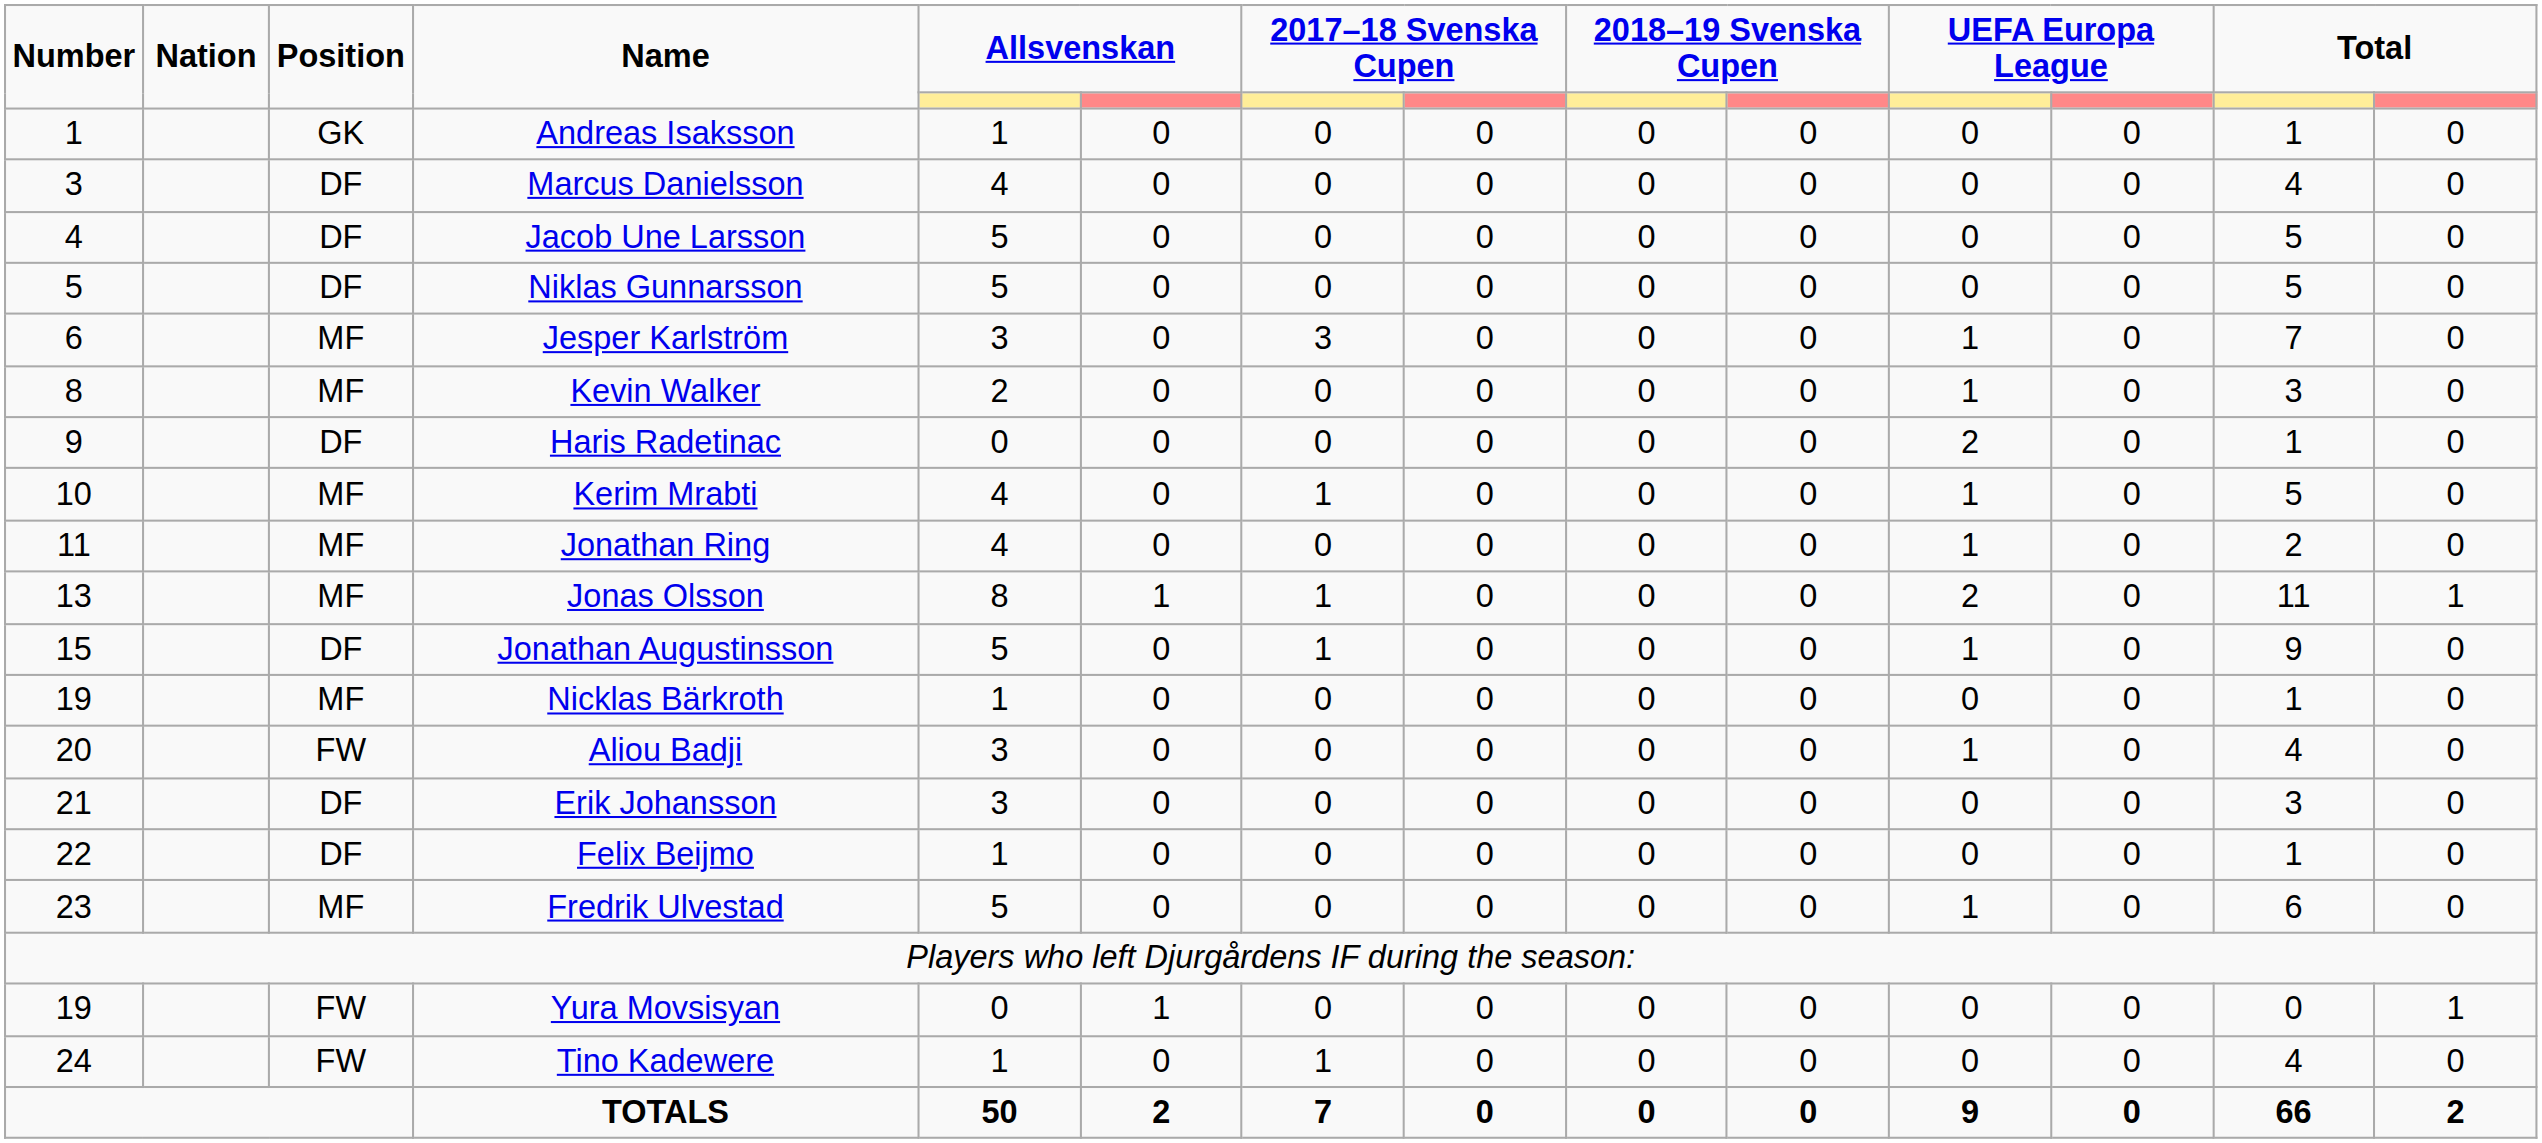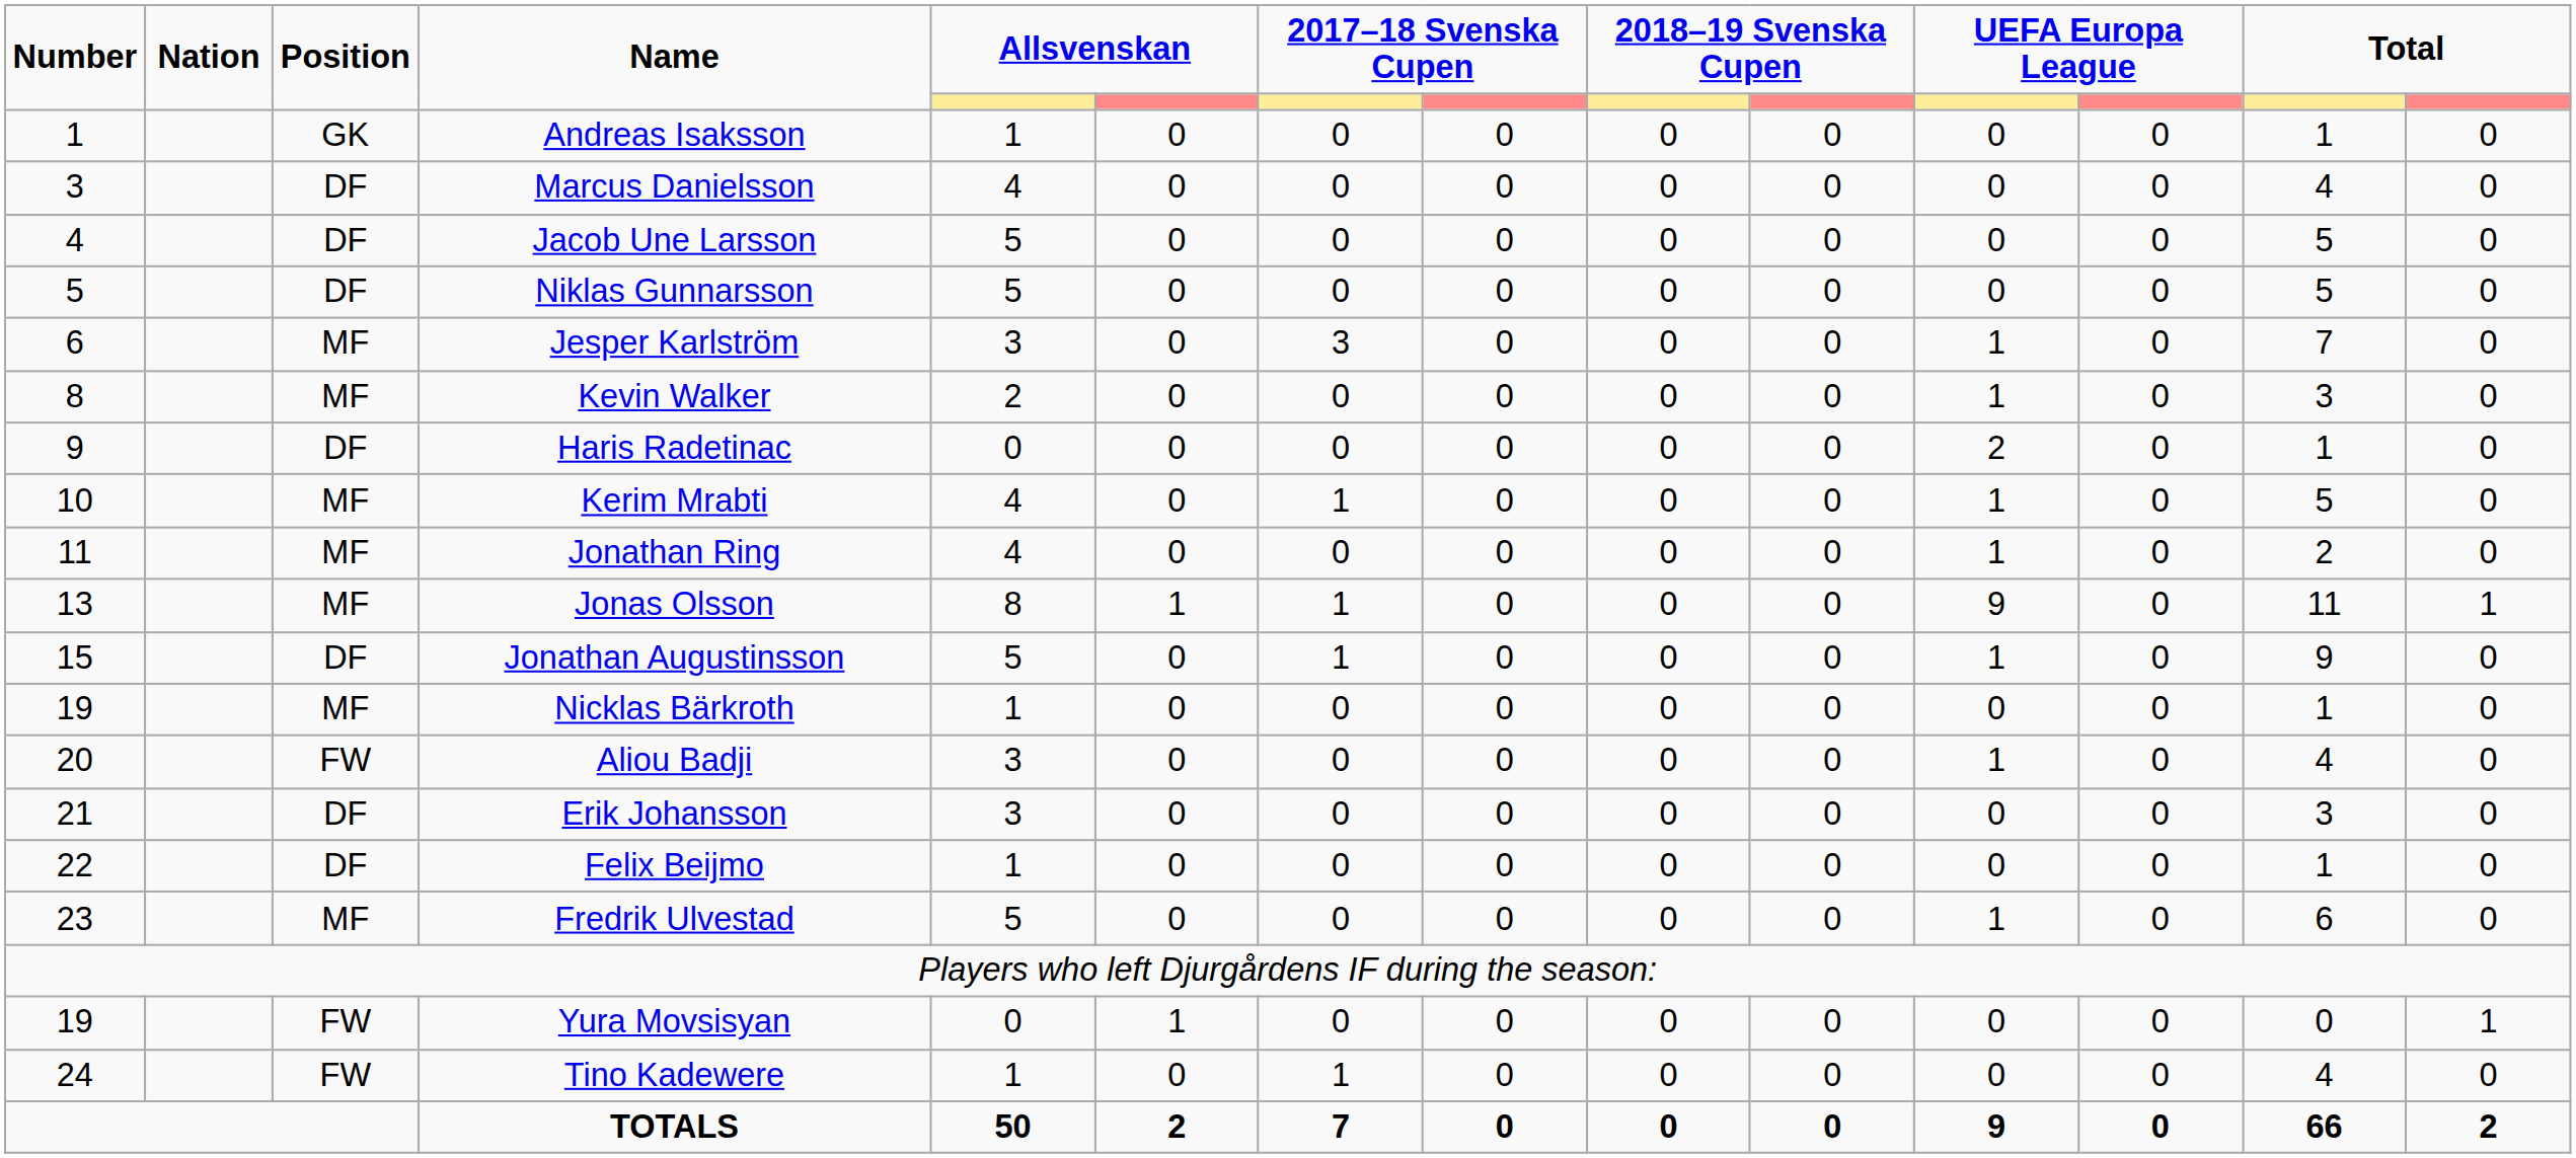Jonas Olsson | column 11: 2 -> 9
